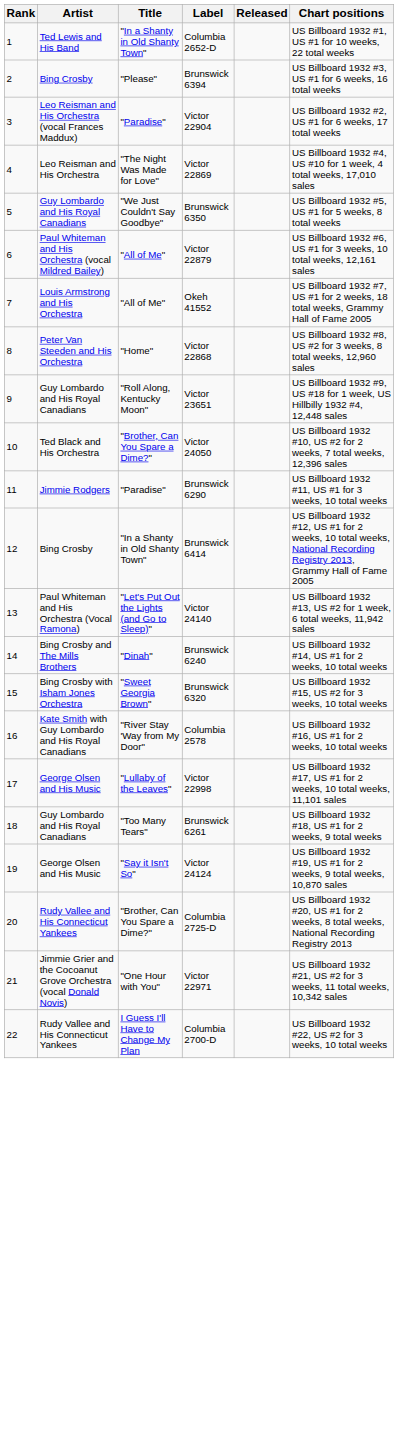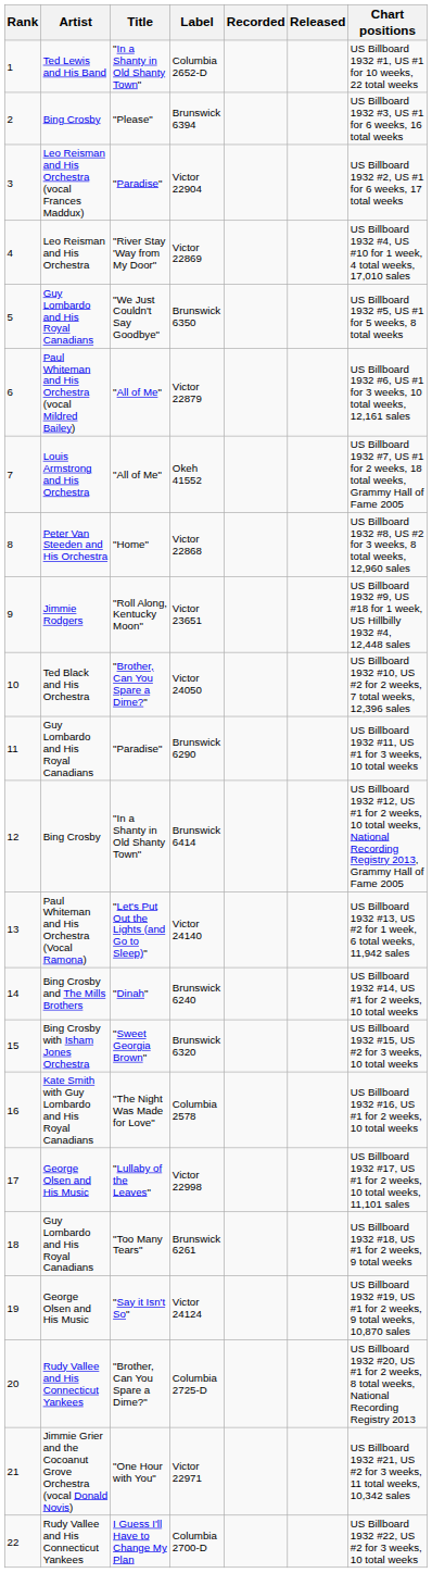+ column: Recorded
Victor 22869 | Title: "The Night Was Made for Love" -> "River Stay 'Way from My Door"
Victor 23651 | Artist: Guy Lombardo and His Royal Canadians -> Jimmie Rodgers
Brunswick 6290 | Artist: Jimmie Rodgers -> Guy Lombardo and His Royal Canadians
Columbia 2578 | Title: "River Stay 'Way from My Door" -> "The Night Was Made for Love"
